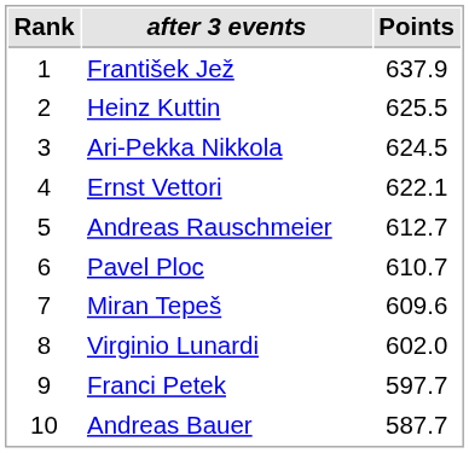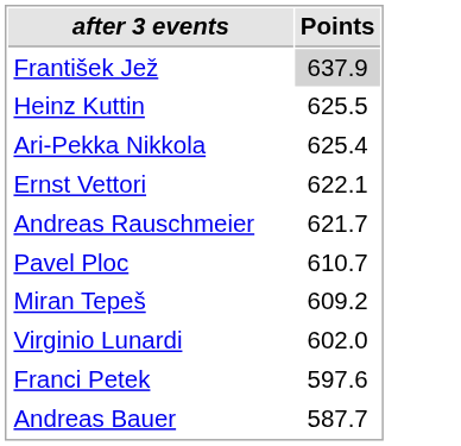- column: Rank | 1 | 2 | 3 | 4 | 5 | 6 | 7 | 8 | 9 | 10
František Jež | Points: no background -> lightgrey background
Ari-Pekka Nikkola | Points: 624.5 -> 625.4
Andreas Rauschmeier | Points: 612.7 -> 621.7
Miran Tepeš | Points: 609.6 -> 609.2
Franci Petek | Points: 597.7 -> 597.6
